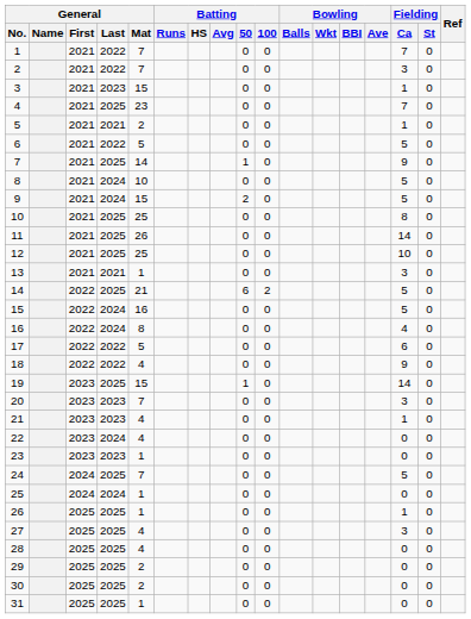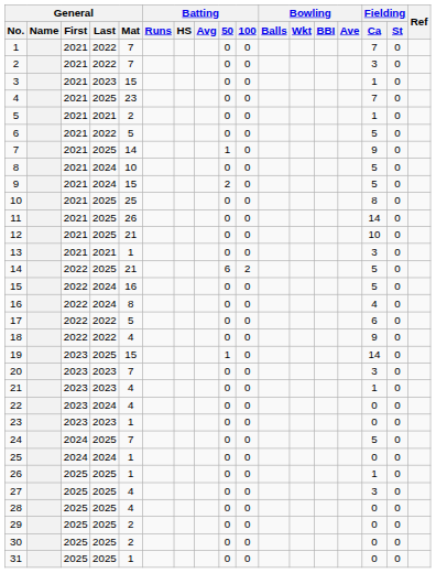12 | General / Mat: 25 -> 21
